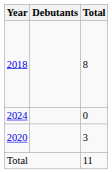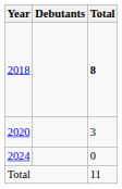2018 | Total: normal -> bold
rows swapped: 2020 <-> 2024
